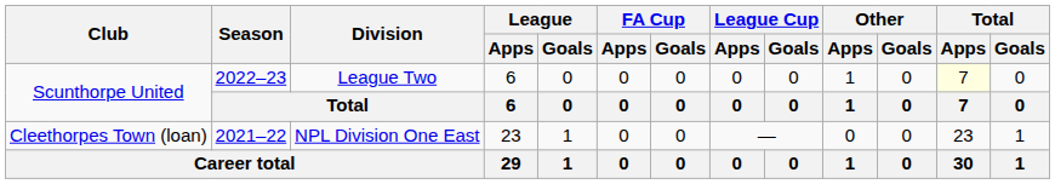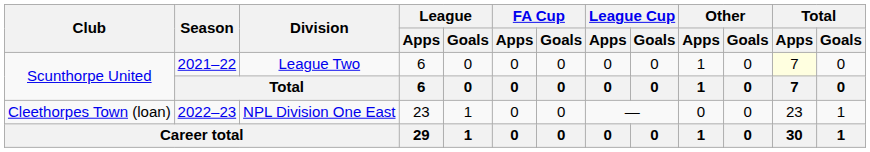Scunthorpe United / League Two | Season: 2022–23 -> 2021–22
Cleethorpes Town (loan) | Season: 2021–22 -> 2022–23
